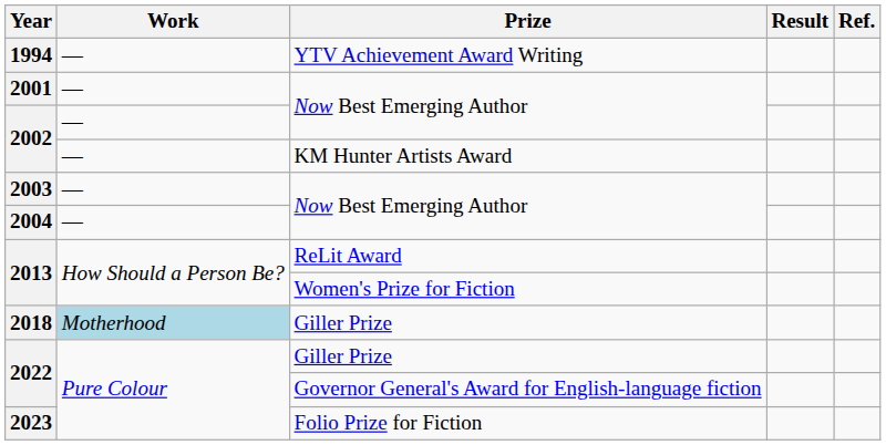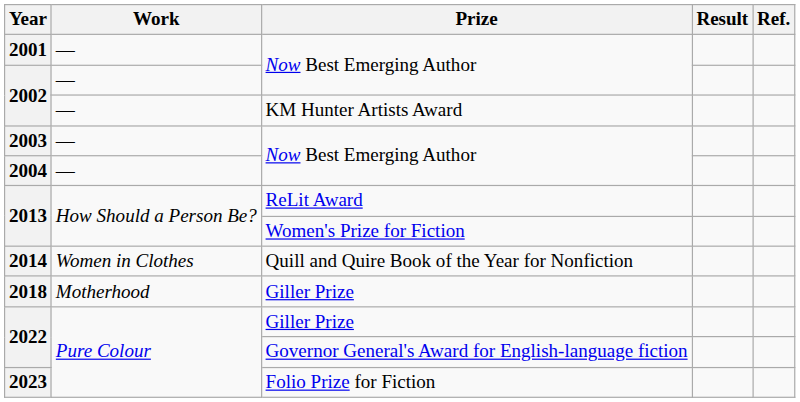- row: 1994 | — | YTV Achievement Award Writing
+ row: 2014 | Women in Clothes | Quill and Quire Book of the Year for Nonfiction
2018 | Work: lightblue background -> no background
